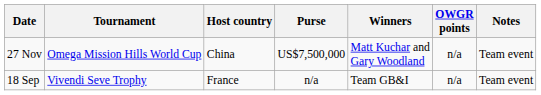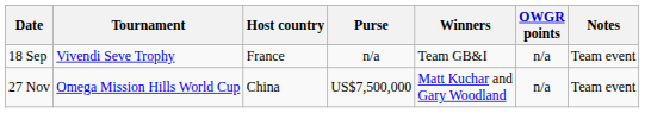rows swapped: 18 Sep <-> 27 Nov
